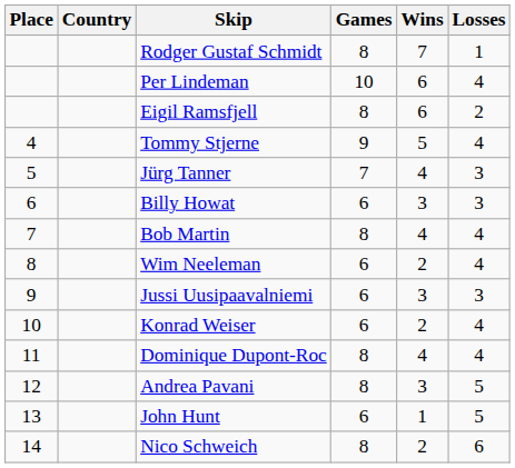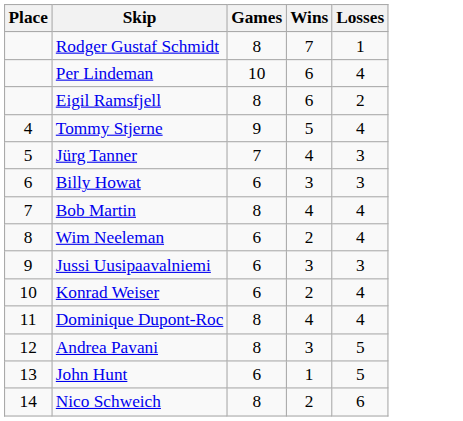- column: Country
